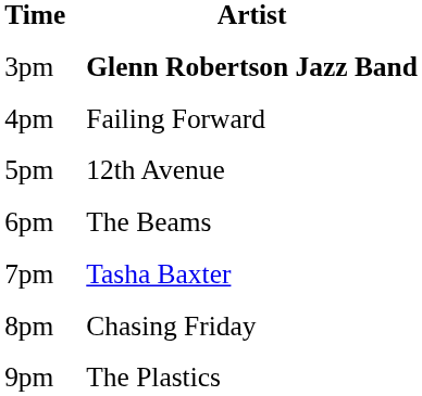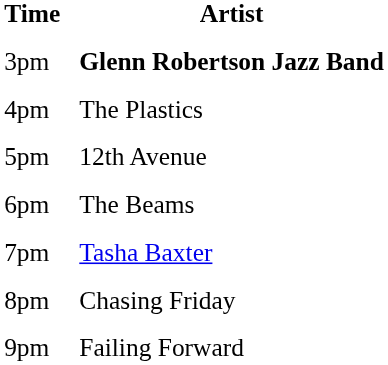4pm | Artist: Failing Forward -> The Plastics
9pm | Artist: The Plastics -> Failing Forward
